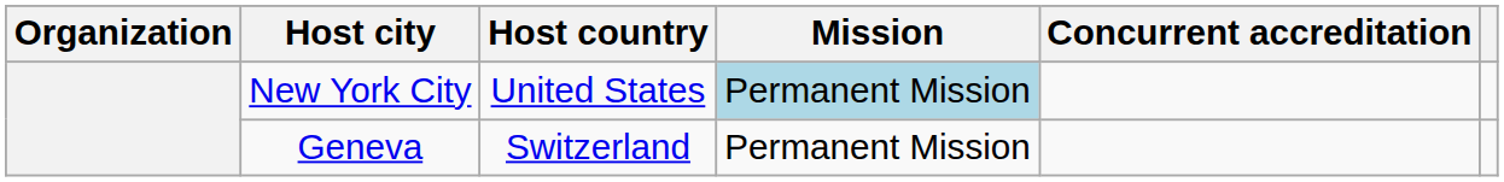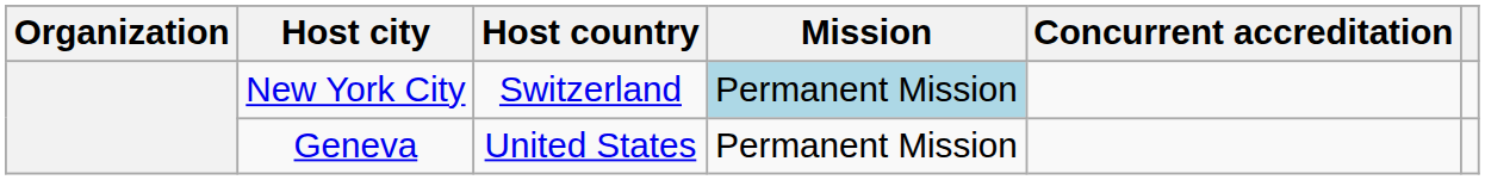New York City | Host country: United States -> Switzerland
Geneva | Host country: Switzerland -> United States
